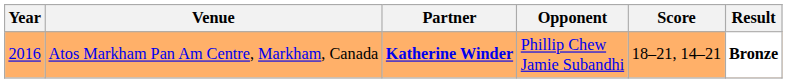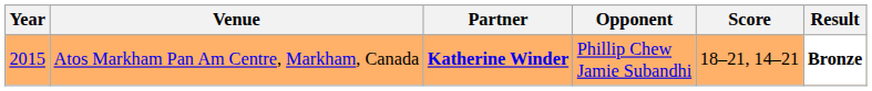Atos Markham Pan Am Centre, Markham, Canada | Year: 2016 -> 2015
